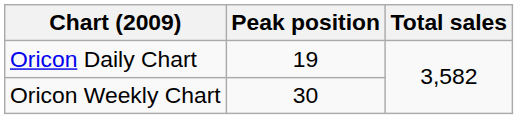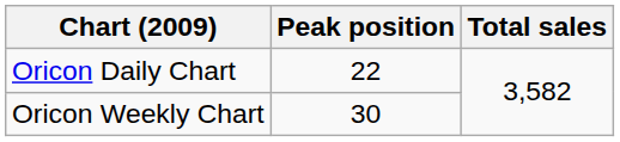Oricon Daily Chart | Peak position: 19 -> 22
